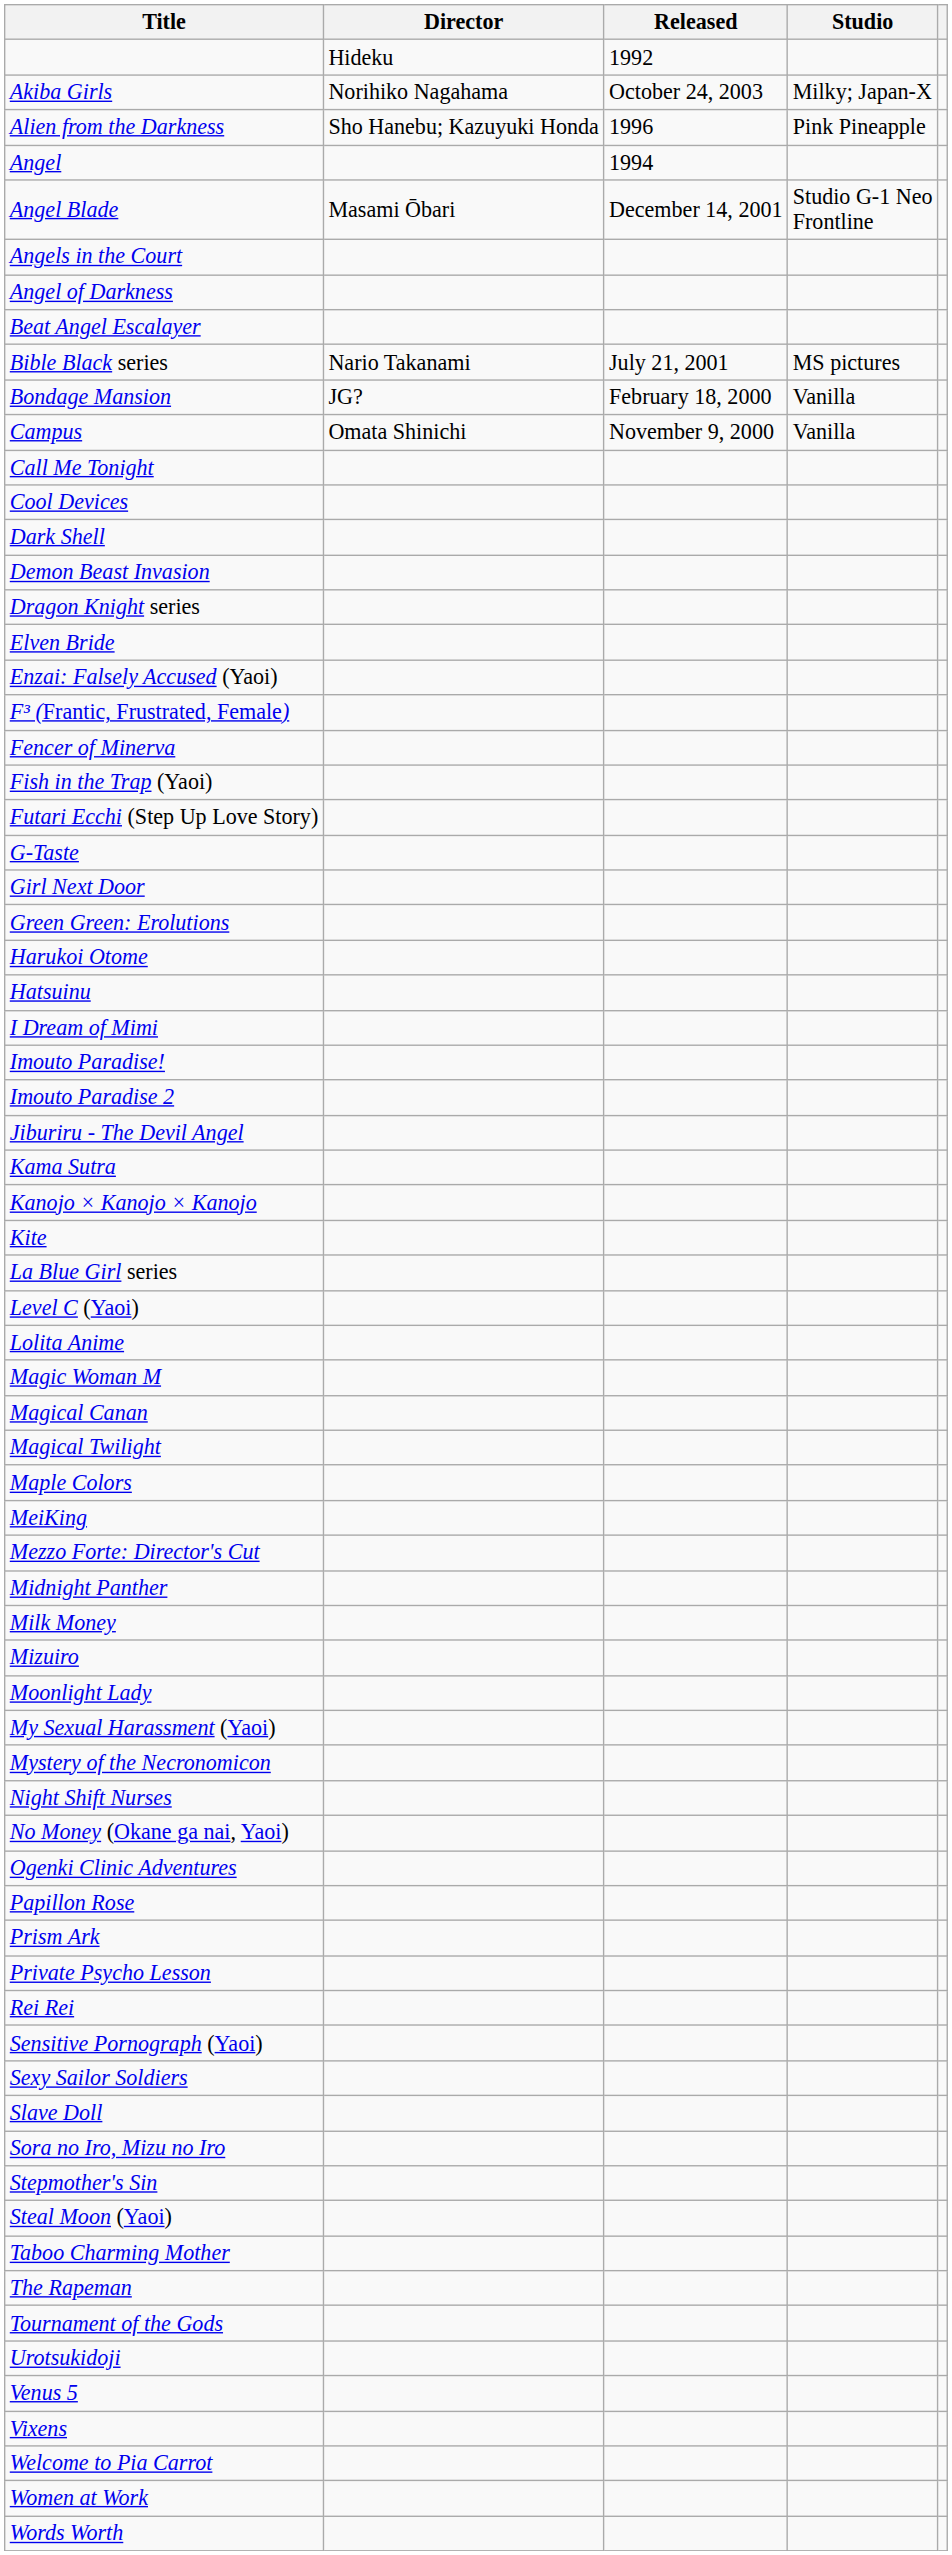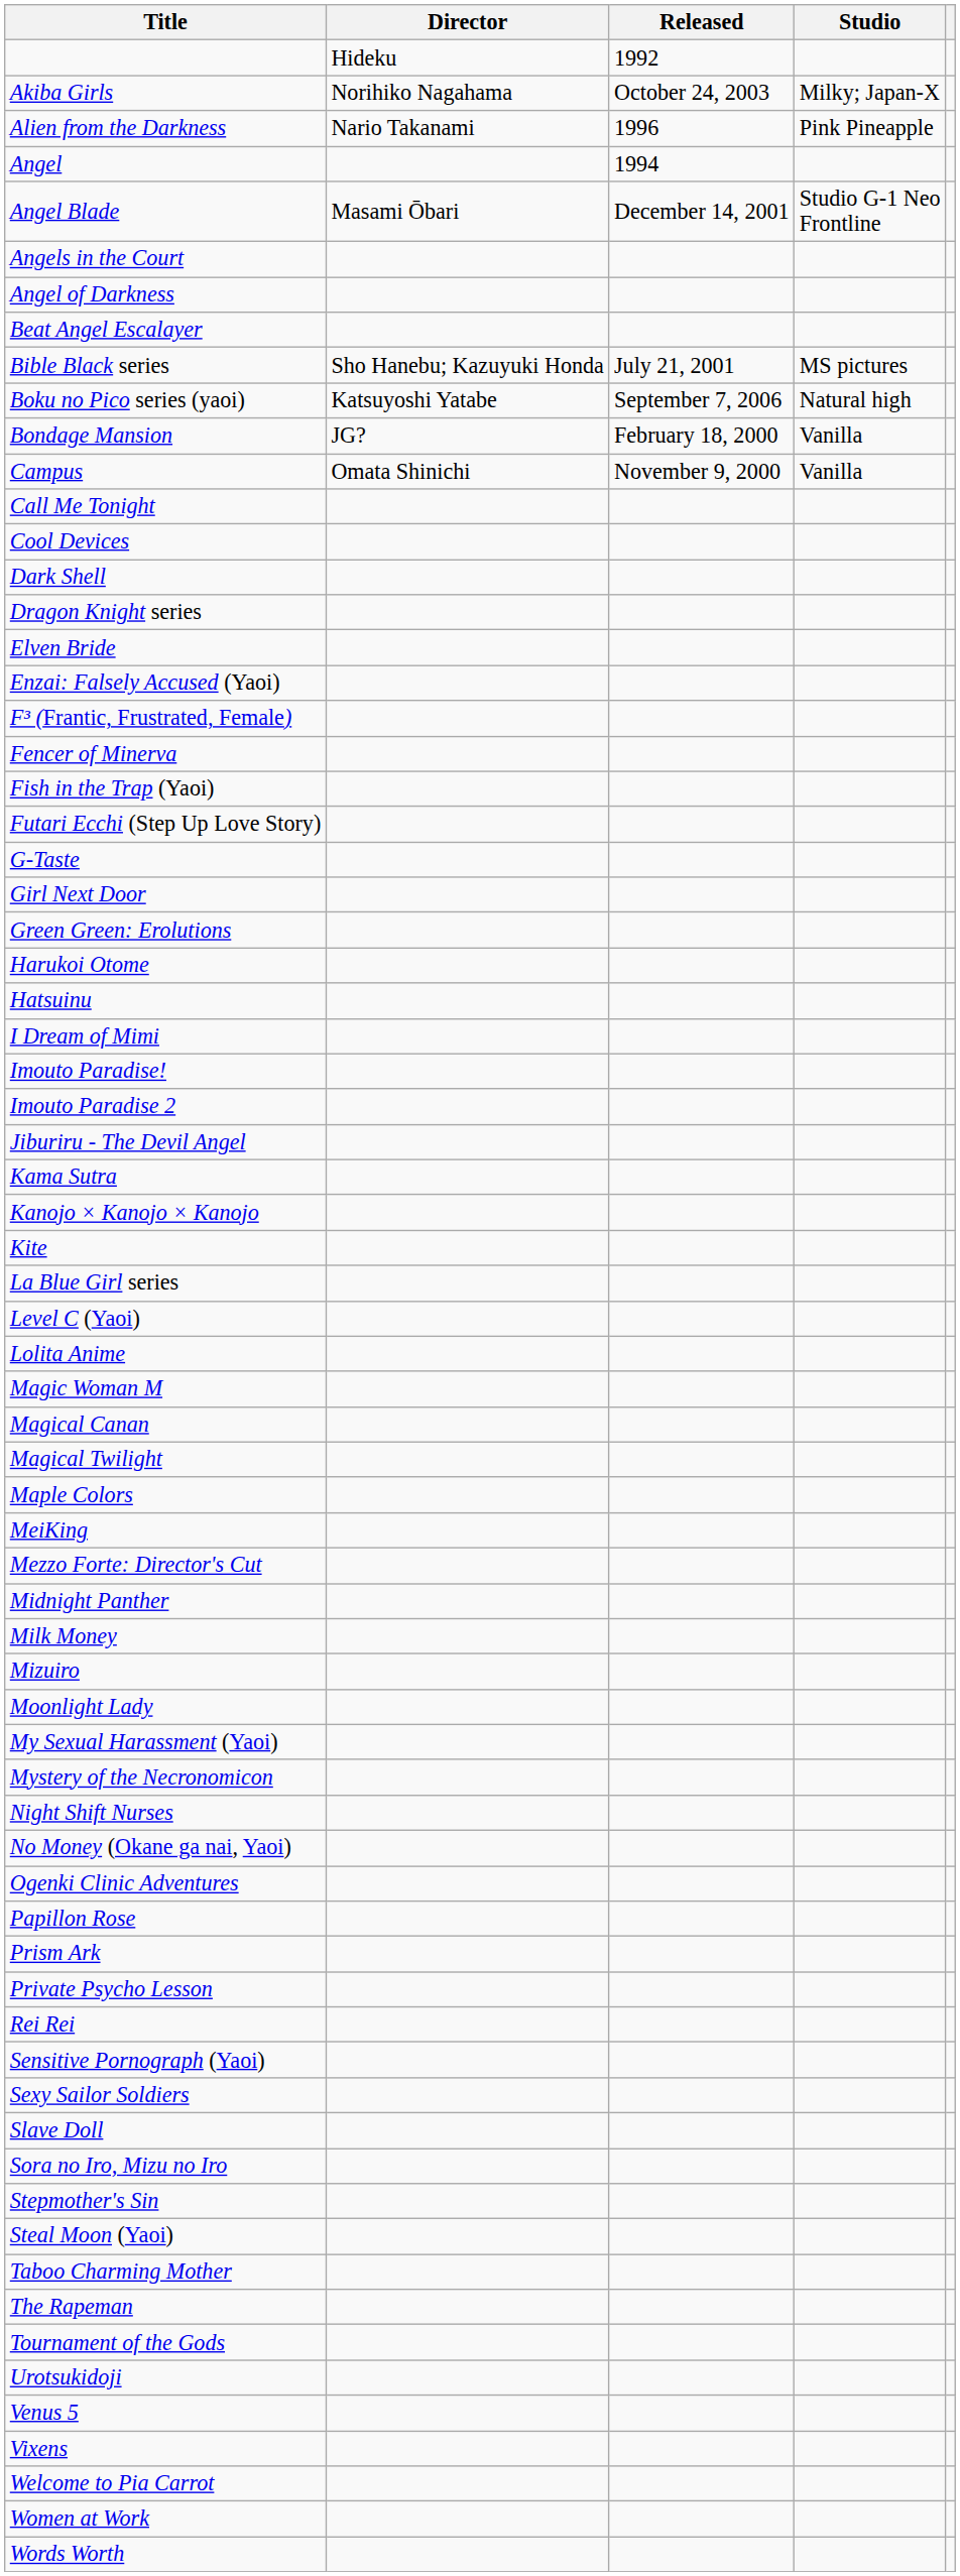Alien from the Darkness | Director: Sho Hanebu; Kazuyuki Honda -> Nario Takanami
Bible Black series | Director: Nario Takanami -> Sho Hanebu; Kazuyuki Honda
+ row: Boku no Pico series (yaoi) | Katsuyoshi Yatabe | September 7, 2006 | Natural high
- row: Demon Beast Invasion
